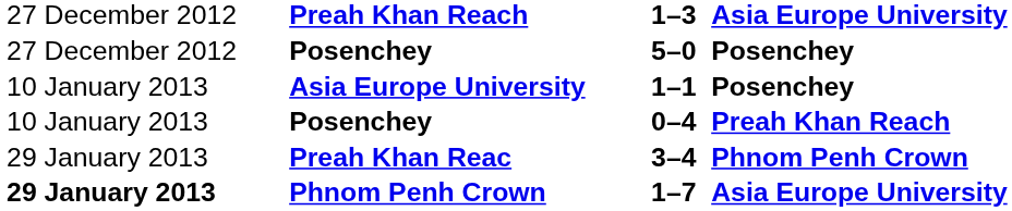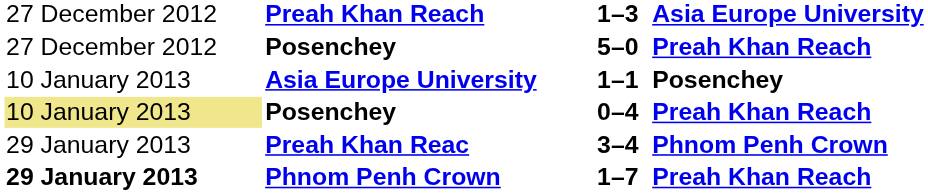5–0 | column 4: Posenchey -> Preah Khan Reach
0–4 | column 1: no background -> khaki background
1–7 | column 4: Asia Europe University -> Preah Khan Reach
